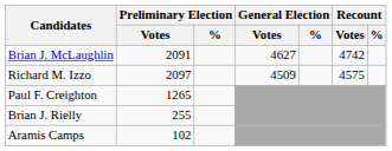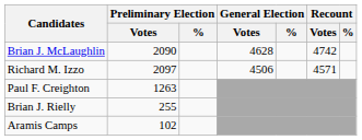Brian J. McLaughlin | Preliminary Election / Votes: 2091 -> 2090
Brian J. McLaughlin | General Election / Votes: 4627 -> 4628
Richard M. Izzo | General Election / Votes: 4509 -> 4506
Richard M. Izzo | Recount / Votes: 4575 -> 4571
Paul F. Creighton | Preliminary Election / Votes: 1265 -> 1263
